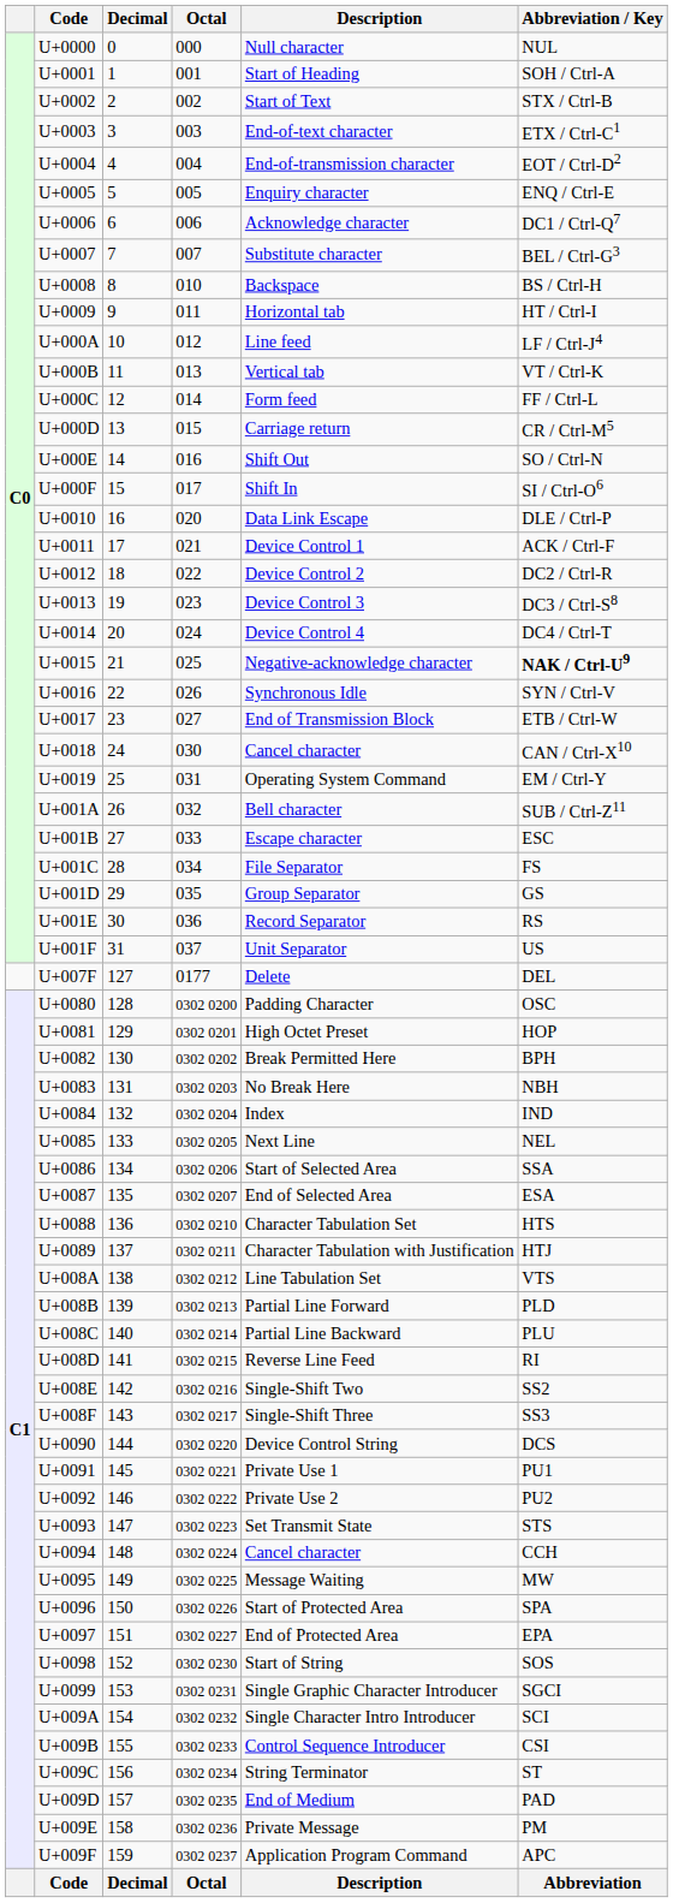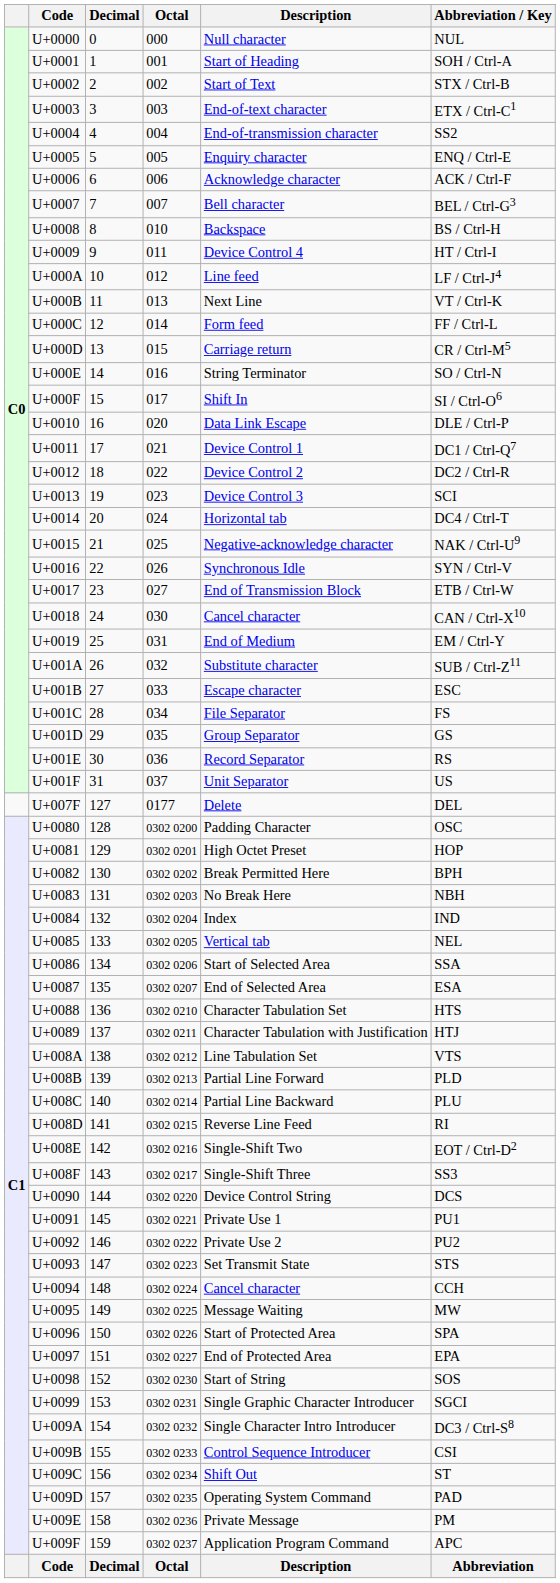U+0004 | Abbreviation / Key: EOT / Ctrl-D2 -> SS2
U+0006 | Abbreviation / Key: DC1 / Ctrl-Q7 -> ACK / Ctrl-F
U+0007 | Description: Substitute character -> Bell character
U+0009 | Description: Horizontal tab -> Device Control 4
U+000B | Description: Vertical tab -> Next Line
U+000E | Description: Shift Out -> String Terminator
U+0011 | Abbreviation / Key: ACK / Ctrl-F -> DC1 / Ctrl-Q7
U+0013 | Abbreviation / Key: DC3 / Ctrl-S8 -> SCI
U+0014 | Description: Device Control 4 -> Horizontal tab
U+0015 | Abbreviation / Key: bold -> normal
U+0019 | Description: Operating System Command -> End of Medium
U+001A | Description: Bell character -> Substitute character
U+0085 | Description: Next Line -> Vertical tab
U+008E | Abbreviation / Key: SS2 -> EOT / Ctrl-D2
U+009A | Abbreviation / Key: SCI -> DC3 / Ctrl-S8
U+009C | Description: String Terminator -> Shift Out
U+009D | Description: End of Medium -> Operating System Command
